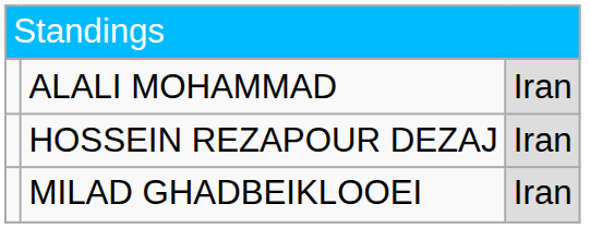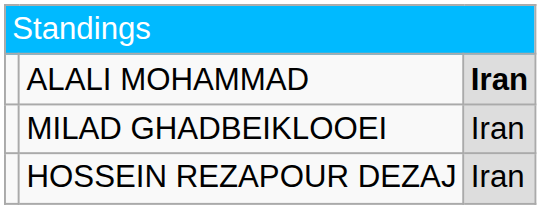ALALI MOHAMMAD | column 3: normal -> bold
rows swapped: MILAD GHADBEIKLOOEI <-> HOSSEIN REZAPOUR DEZAJ
